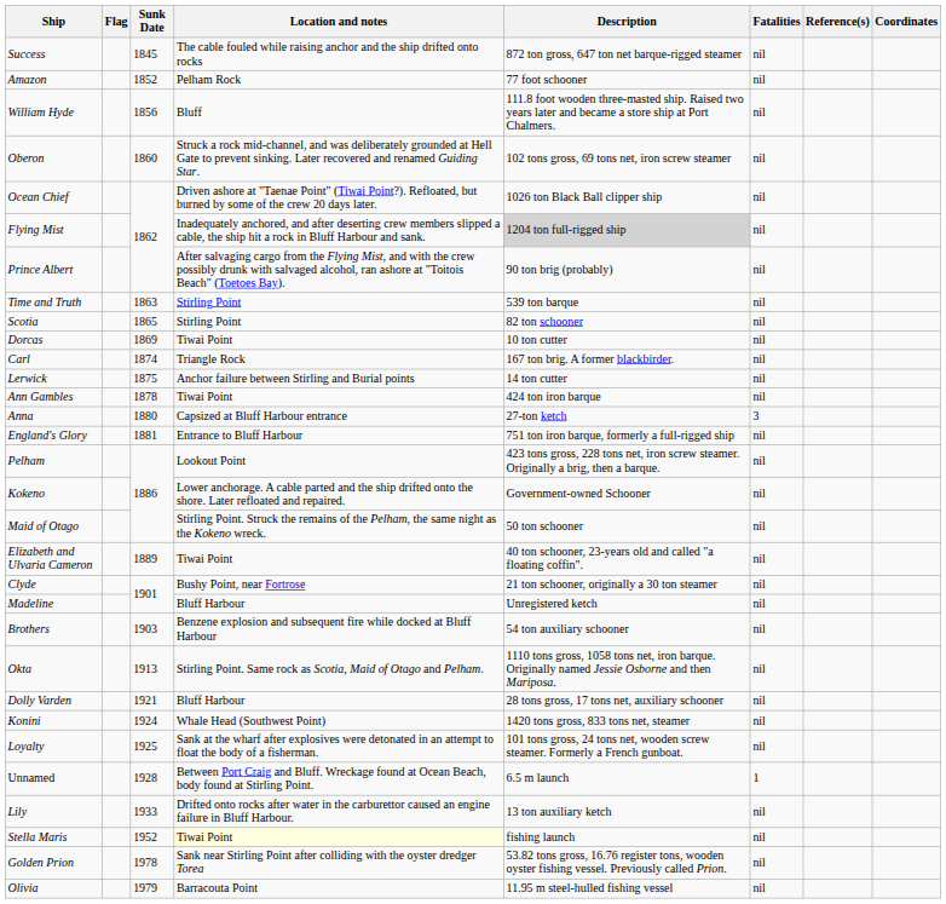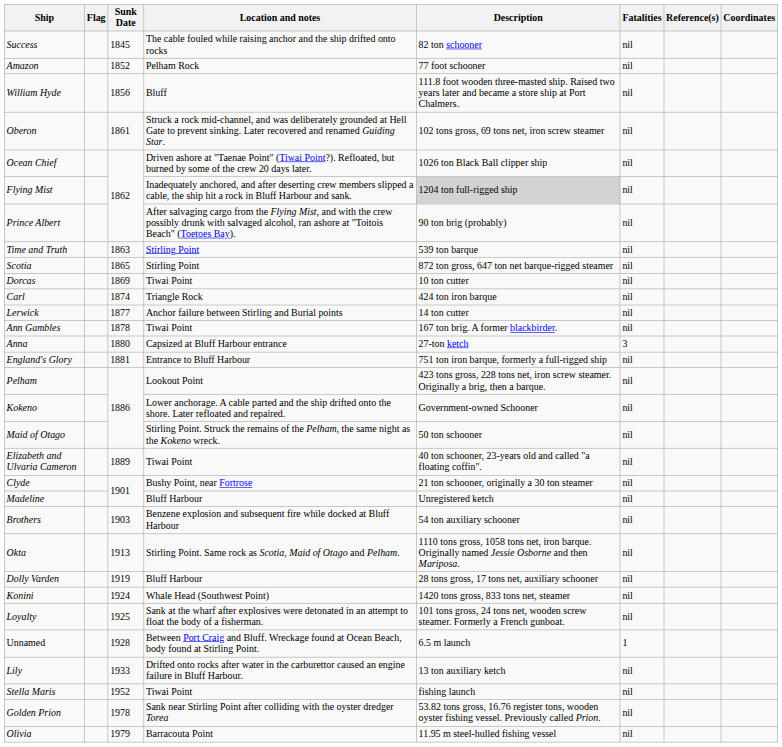Success | Description: 872 ton gross, 647 ton net barque-rigged steamer -> 82 ton schooner
Oberon | Sunk Date: 1860 -> 1861
Scotia | Description: 82 ton schooner -> 872 ton gross, 647 ton net barque-rigged steamer
Carl | Description: 167 ton brig. A former blackbirder. -> 424 ton iron barque
Lerwick | Sunk Date: 1875 -> 1877
Ann Gambles | Description: 424 ton iron barque -> 167 ton brig. A former blackbirder.
Dolly Varden | Sunk Date: 1921 -> 1919
Stella Maris | Location and notes: lightyellow background -> no background
